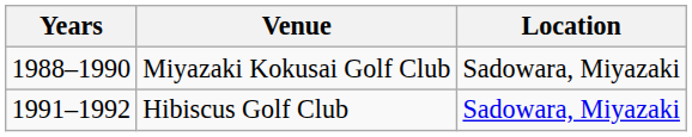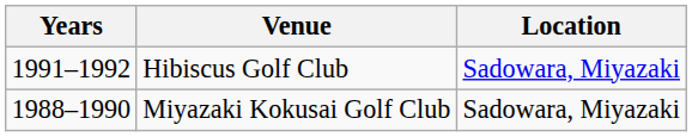rows swapped: Hibiscus Golf Club <-> Miyazaki Kokusai Golf Club
